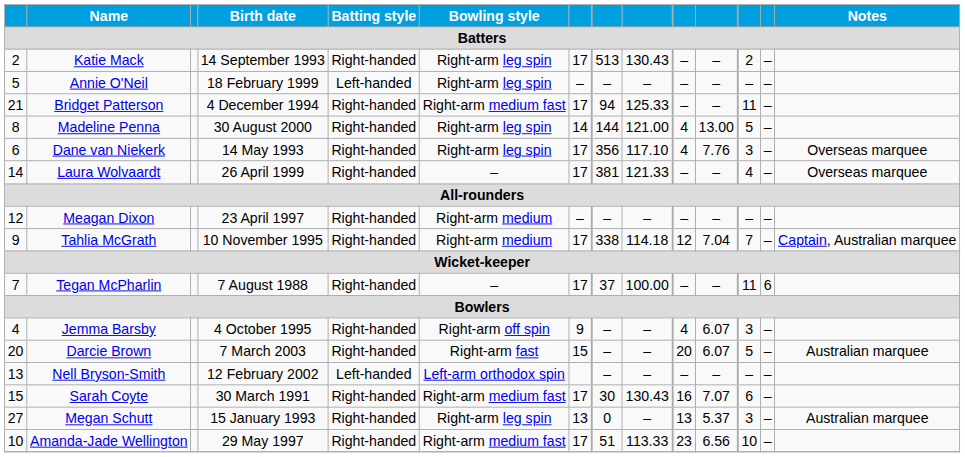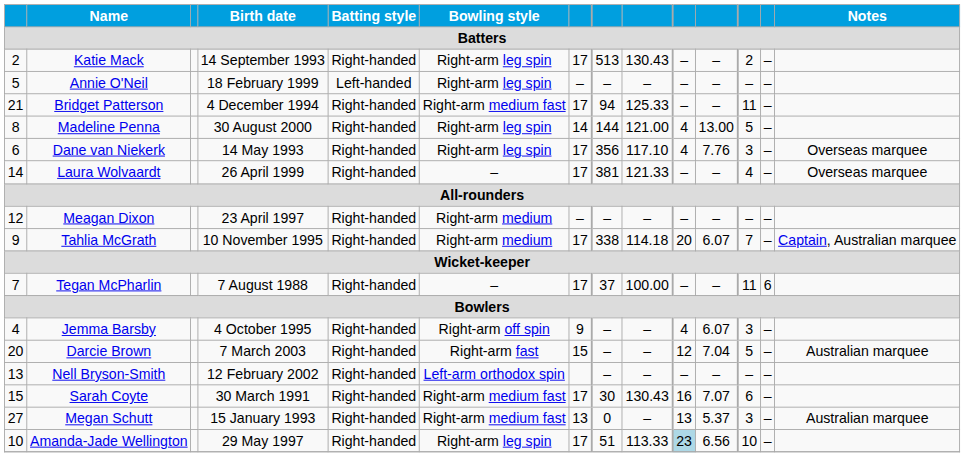Tahlia McGrath | column 10: 12 -> 20
Tahlia McGrath | column 11: 7.04 -> 6.07
Darcie Brown | column 10: 20 -> 12
Darcie Brown | column 11: 6.07 -> 7.04
Nell Bryson-Smith | Batting style: Left-handed -> Right-handed
Megan Schutt | Bowling style: Right-arm leg spin -> Right-arm medium fast
Amanda-Jade Wellington | Bowling style: Right-arm medium fast -> Right-arm leg spin
Amanda-Jade Wellington | column 10: no background -> lightblue background
